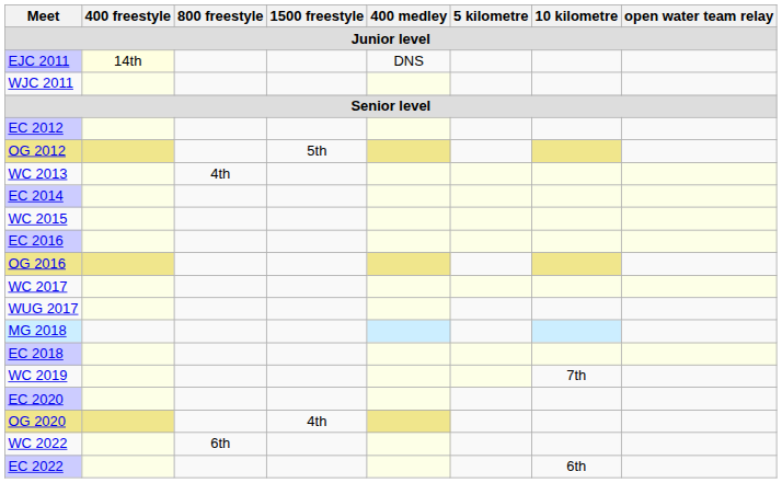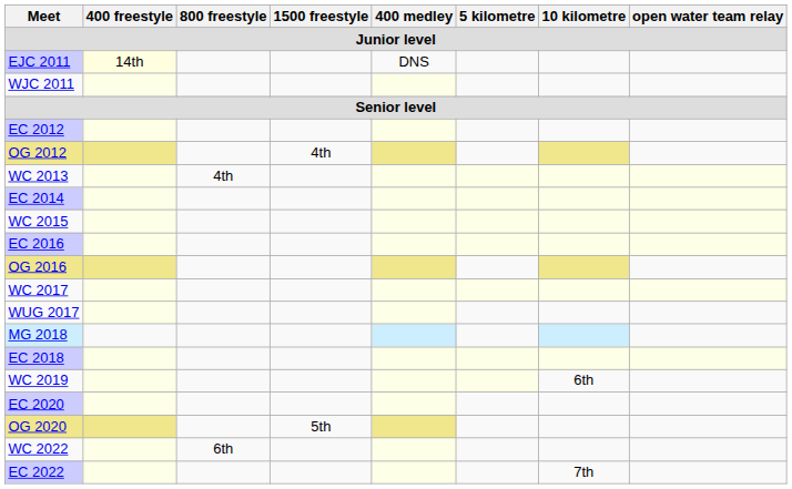OG 2012 | 1500 freestyle: 5th -> 4th
WC 2019 | 10 kilometre: 7th -> 6th
OG 2020 | 1500 freestyle: 4th -> 5th
EC 2022 | 10 kilometre: 6th -> 7th
